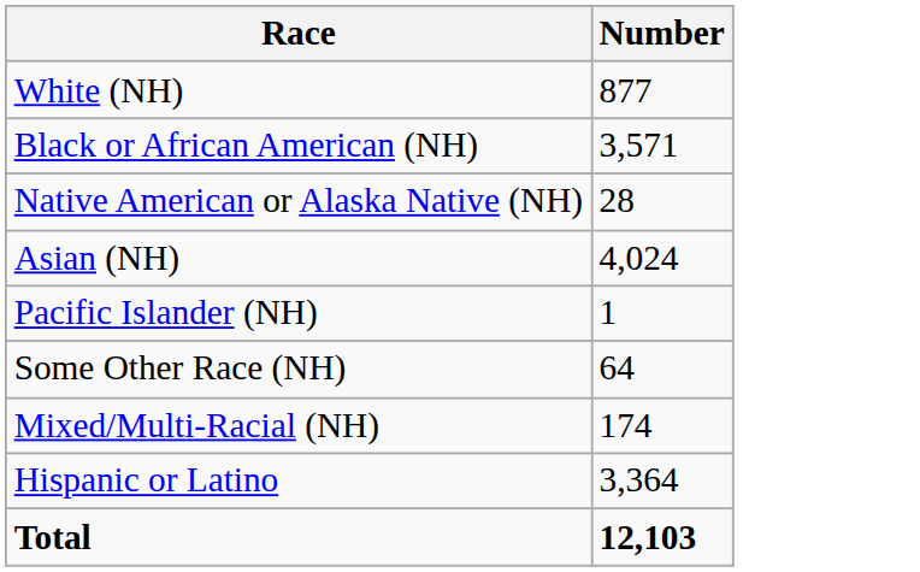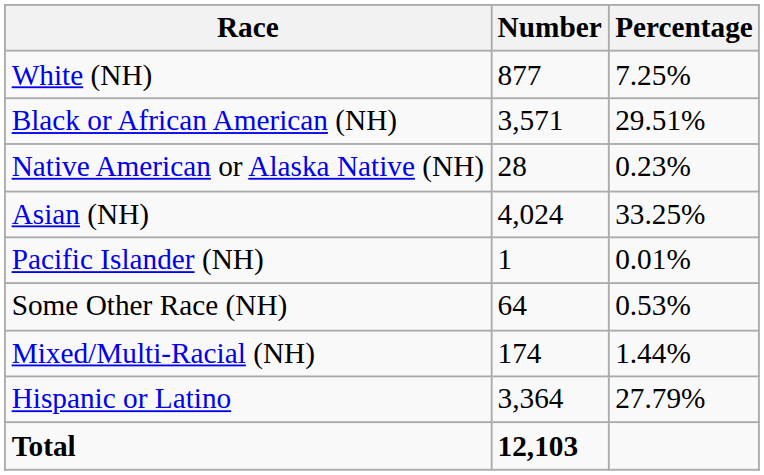+ column: Percentage | 7.25% | 29.51% | 0.23% | 33.25% | 0.01% | 0.53% | 1.44% | 27.79%
